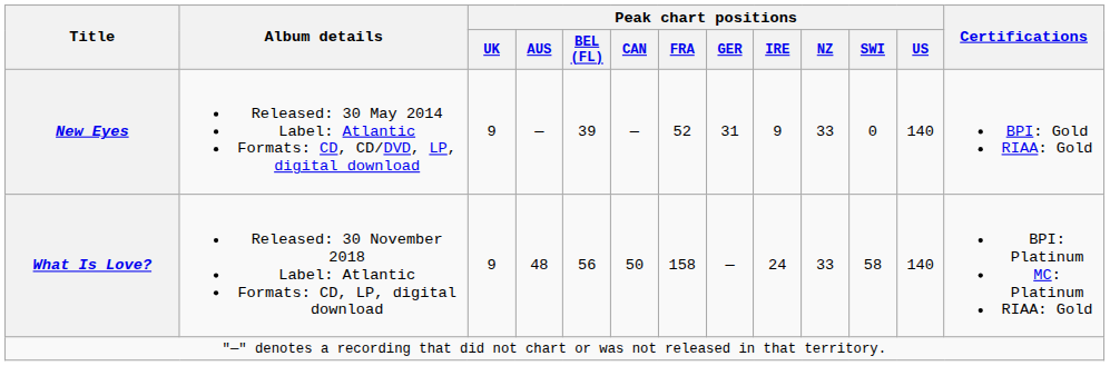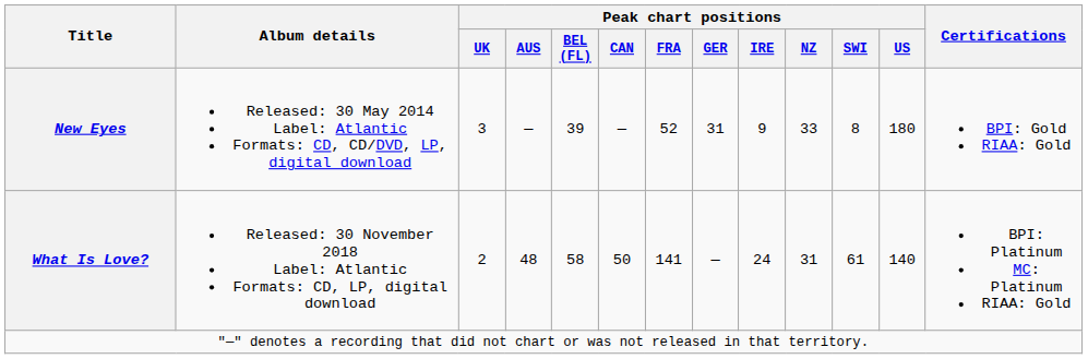New Eyes | Peak chart positions / UK: 9 -> 3
New Eyes | Peak chart positions / SWI: 0 -> 8
New Eyes | Peak chart positions / US: 140 -> 180
What Is Love? | Peak chart positions / UK: 9 -> 2
What Is Love? | Peak chart positions / BEL (FL): 56 -> 58
What Is Love? | Peak chart positions / FRA: 158 -> 141
What Is Love? | Peak chart positions / NZ: 33 -> 31
What Is Love? | Peak chart positions / SWI: 58 -> 61
